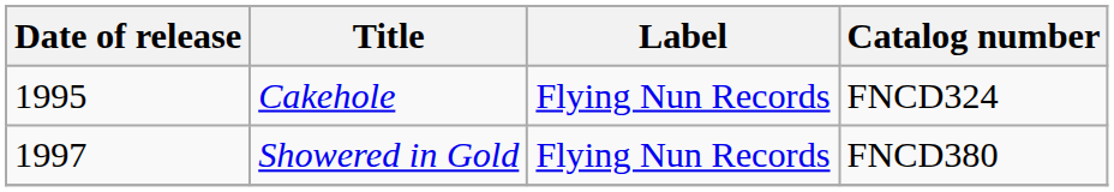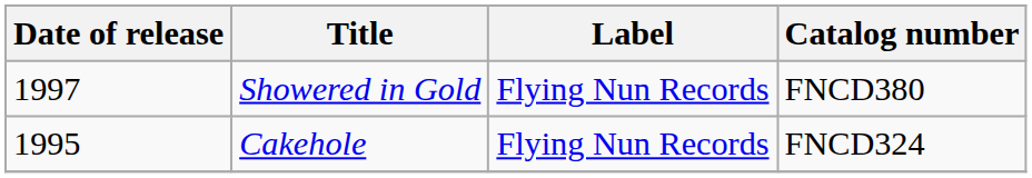rows swapped: Cakehole <-> Showered in Gold
